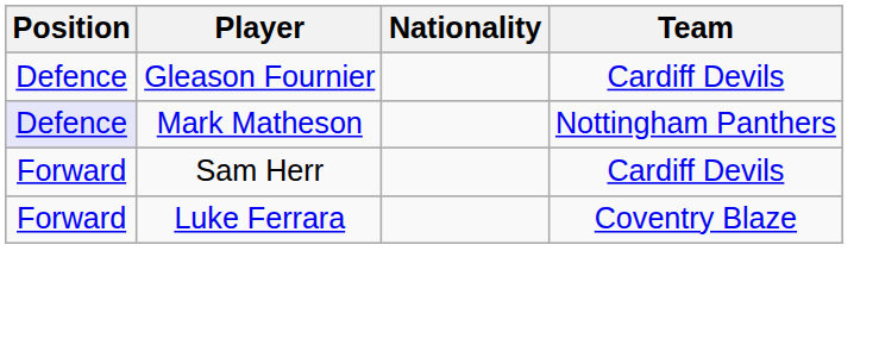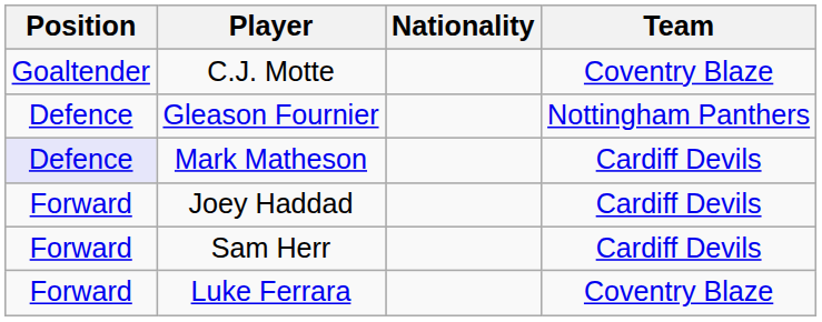+ row: Goaltender | C.J. Motte | Coventry Blaze
Gleason Fournier | Team: Cardiff Devils -> Nottingham Panthers
Mark Matheson | Team: Nottingham Panthers -> Cardiff Devils
+ row: Forward | Joey Haddad | Cardiff Devils
